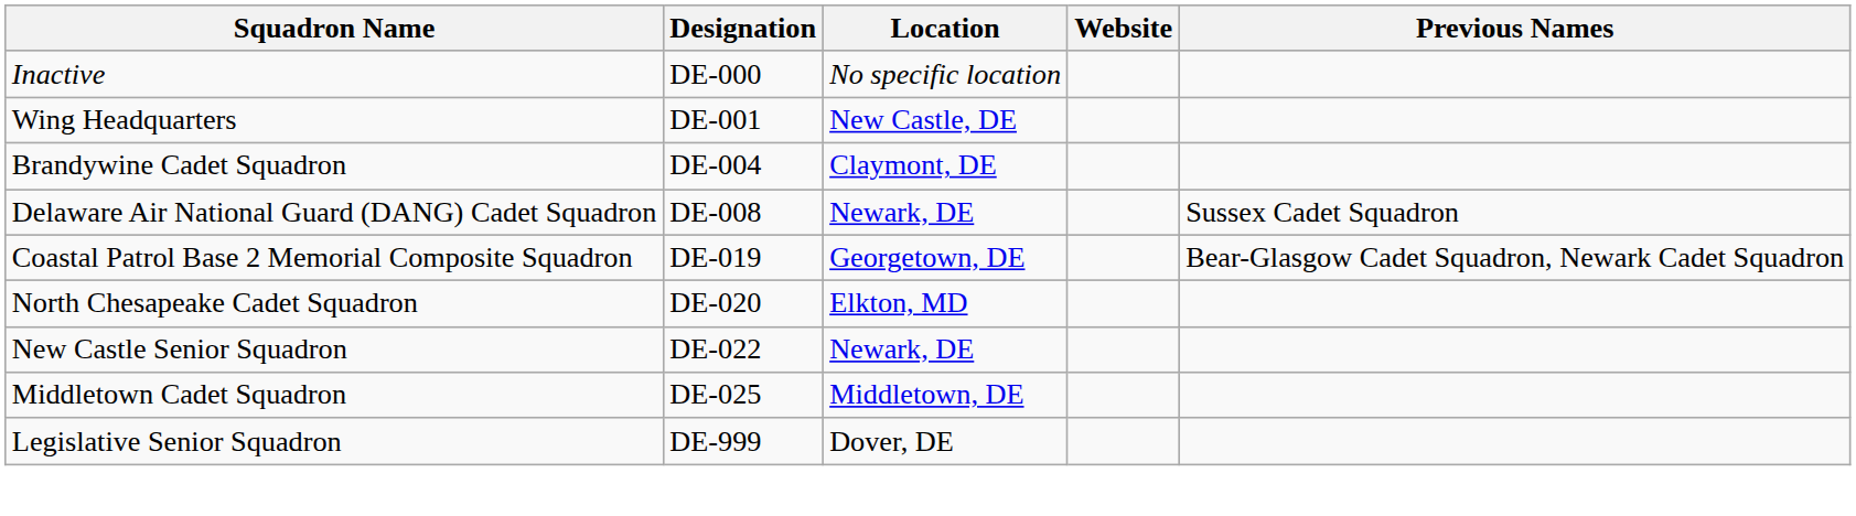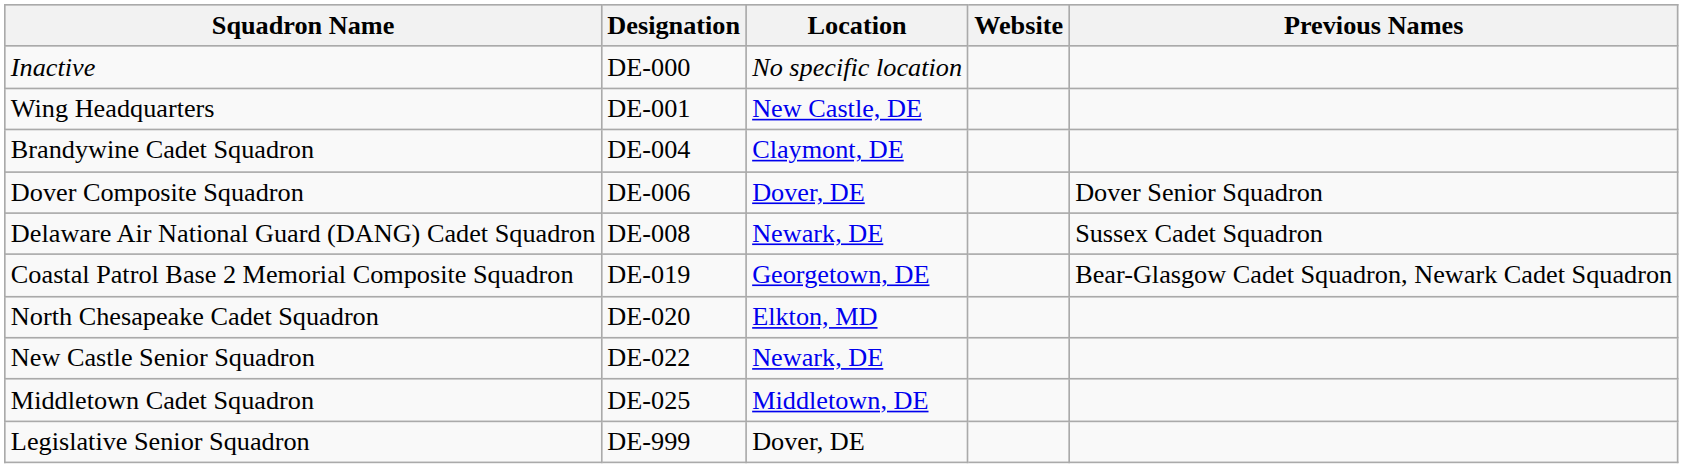+ row: Dover Composite Squadron | DE-006 | Dover, DE | Dover Senior Squadron
